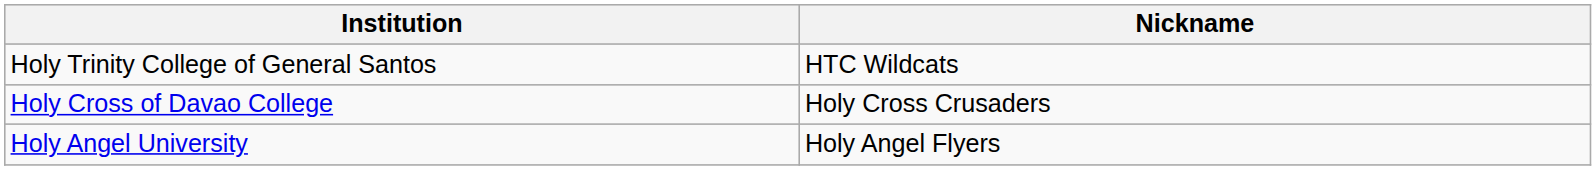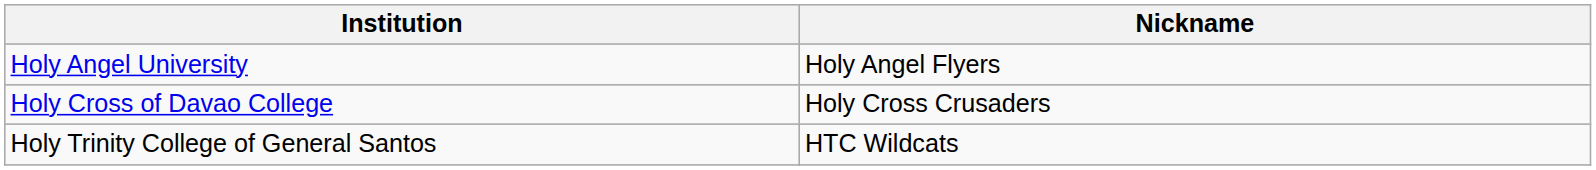rows swapped: Holy Angel University <-> Holy Trinity College of General Santos
